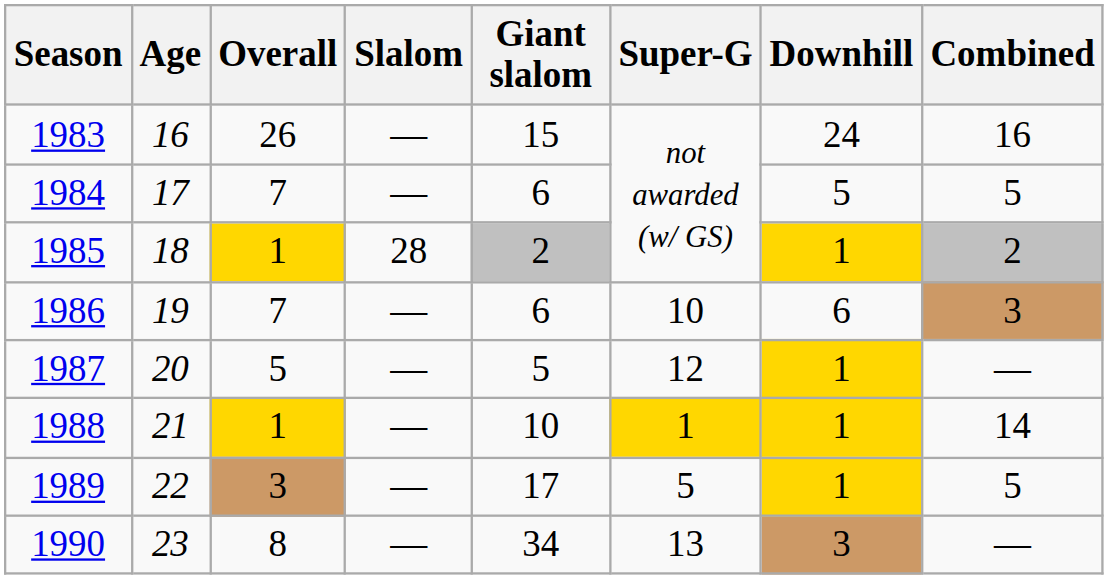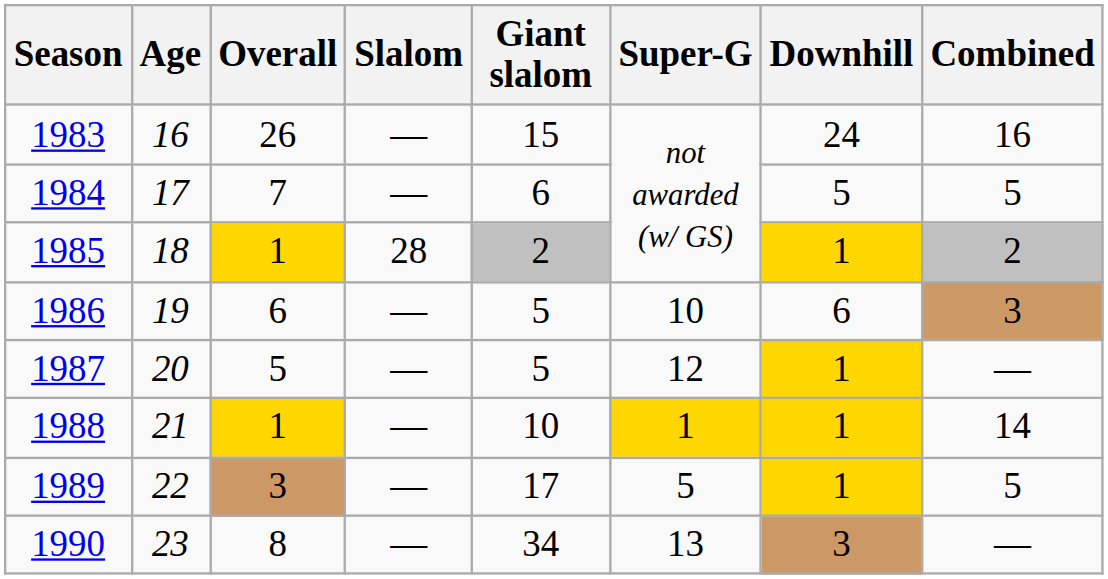1986 | Overall: 7 -> 6
1986 | Giant slalom: 6 -> 5
